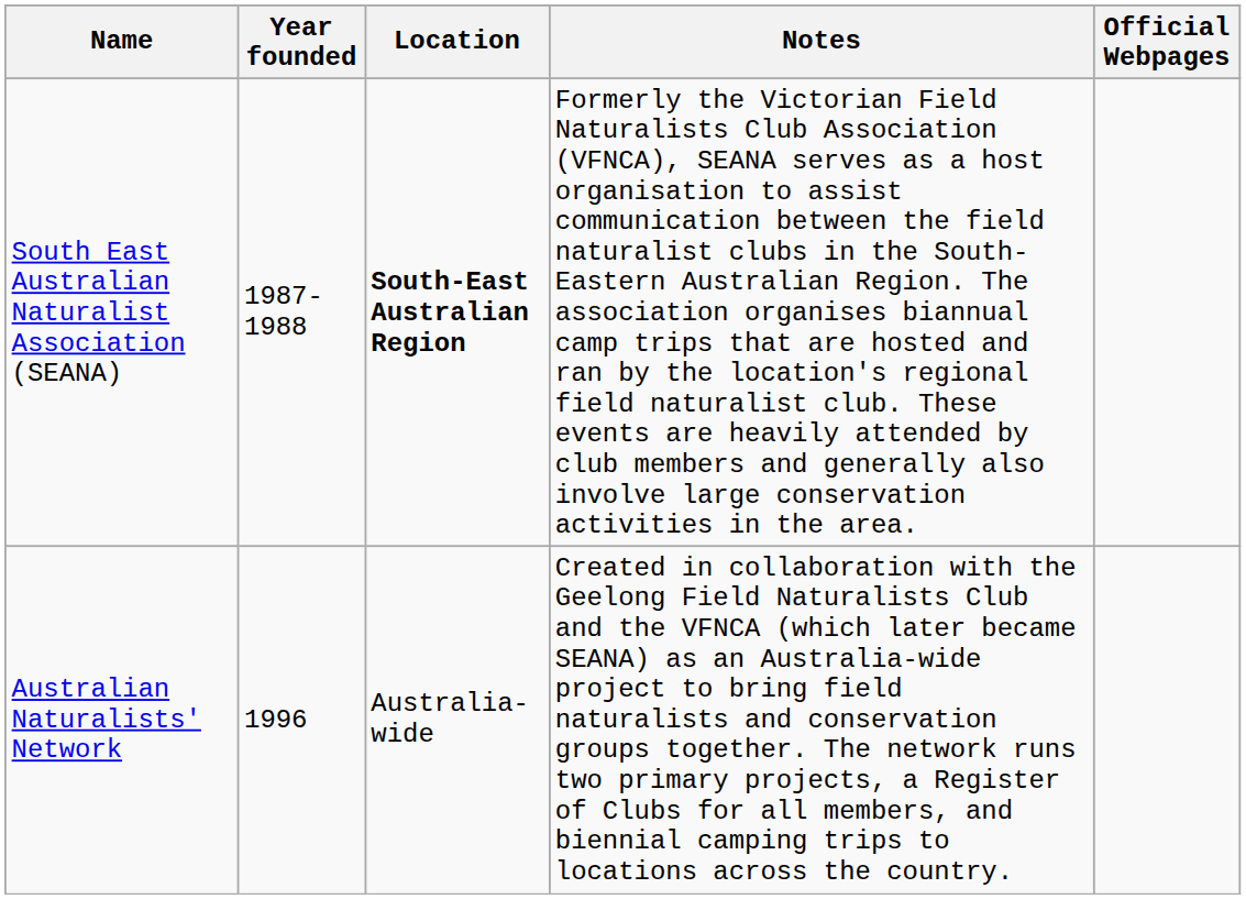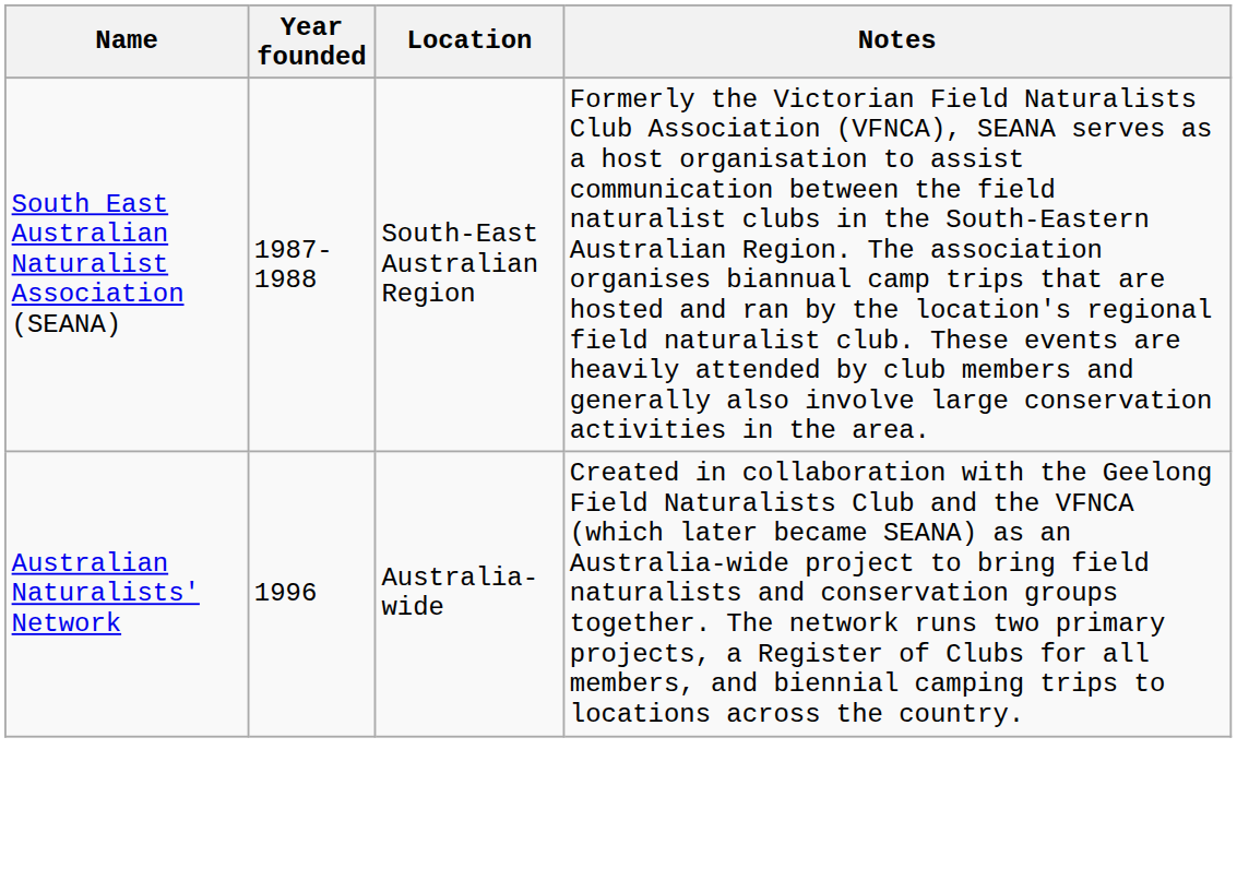- column: Official Webpages
South East Australian Naturalist Association (SEANA) | Location: bold -> normal
